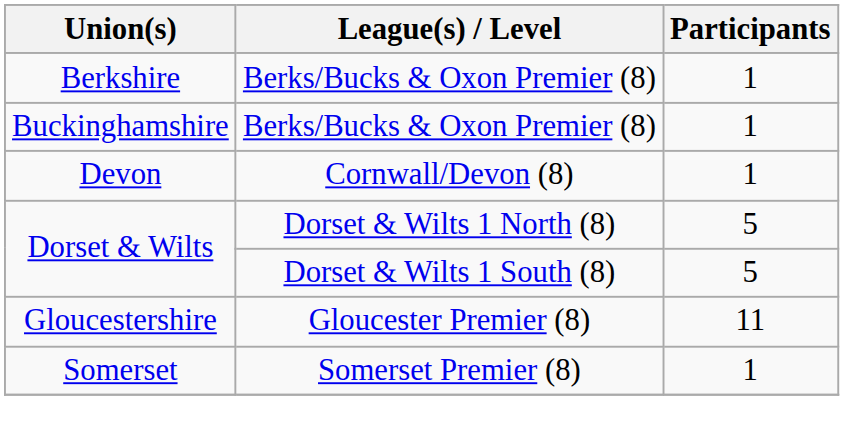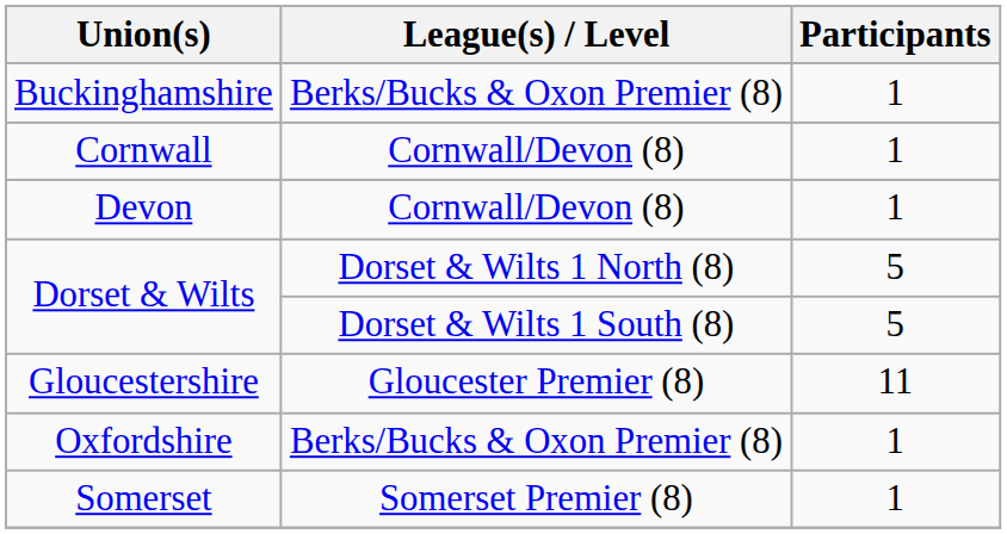- row: Berkshire | Berks/Bucks & Oxon Premier (8) | 1
+ row: Cornwall | Cornwall/Devon (8) | 1
+ row: Oxfordshire | Berks/Bucks & Oxon Premier (8) | 1
